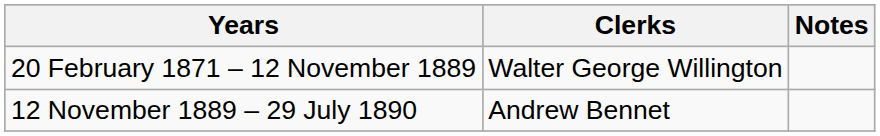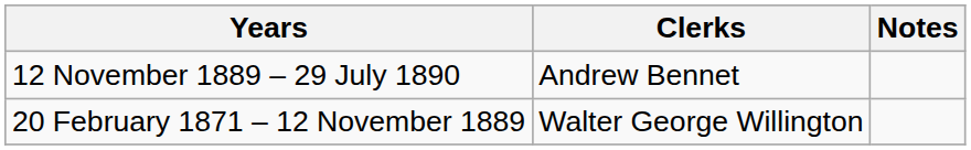rows swapped: 20 February 1871 – 12 November 1889 <-> 12 November 1889 – 29 July 1890
